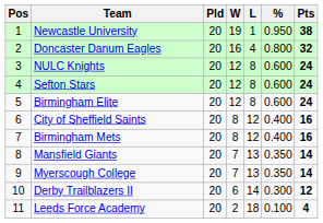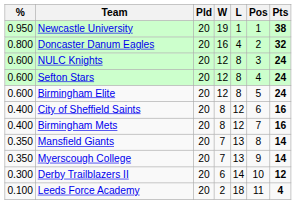columns swapped: Pos <-> %
